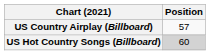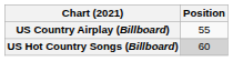US Country Airplay (Billboard) | Position: 57 -> 55
